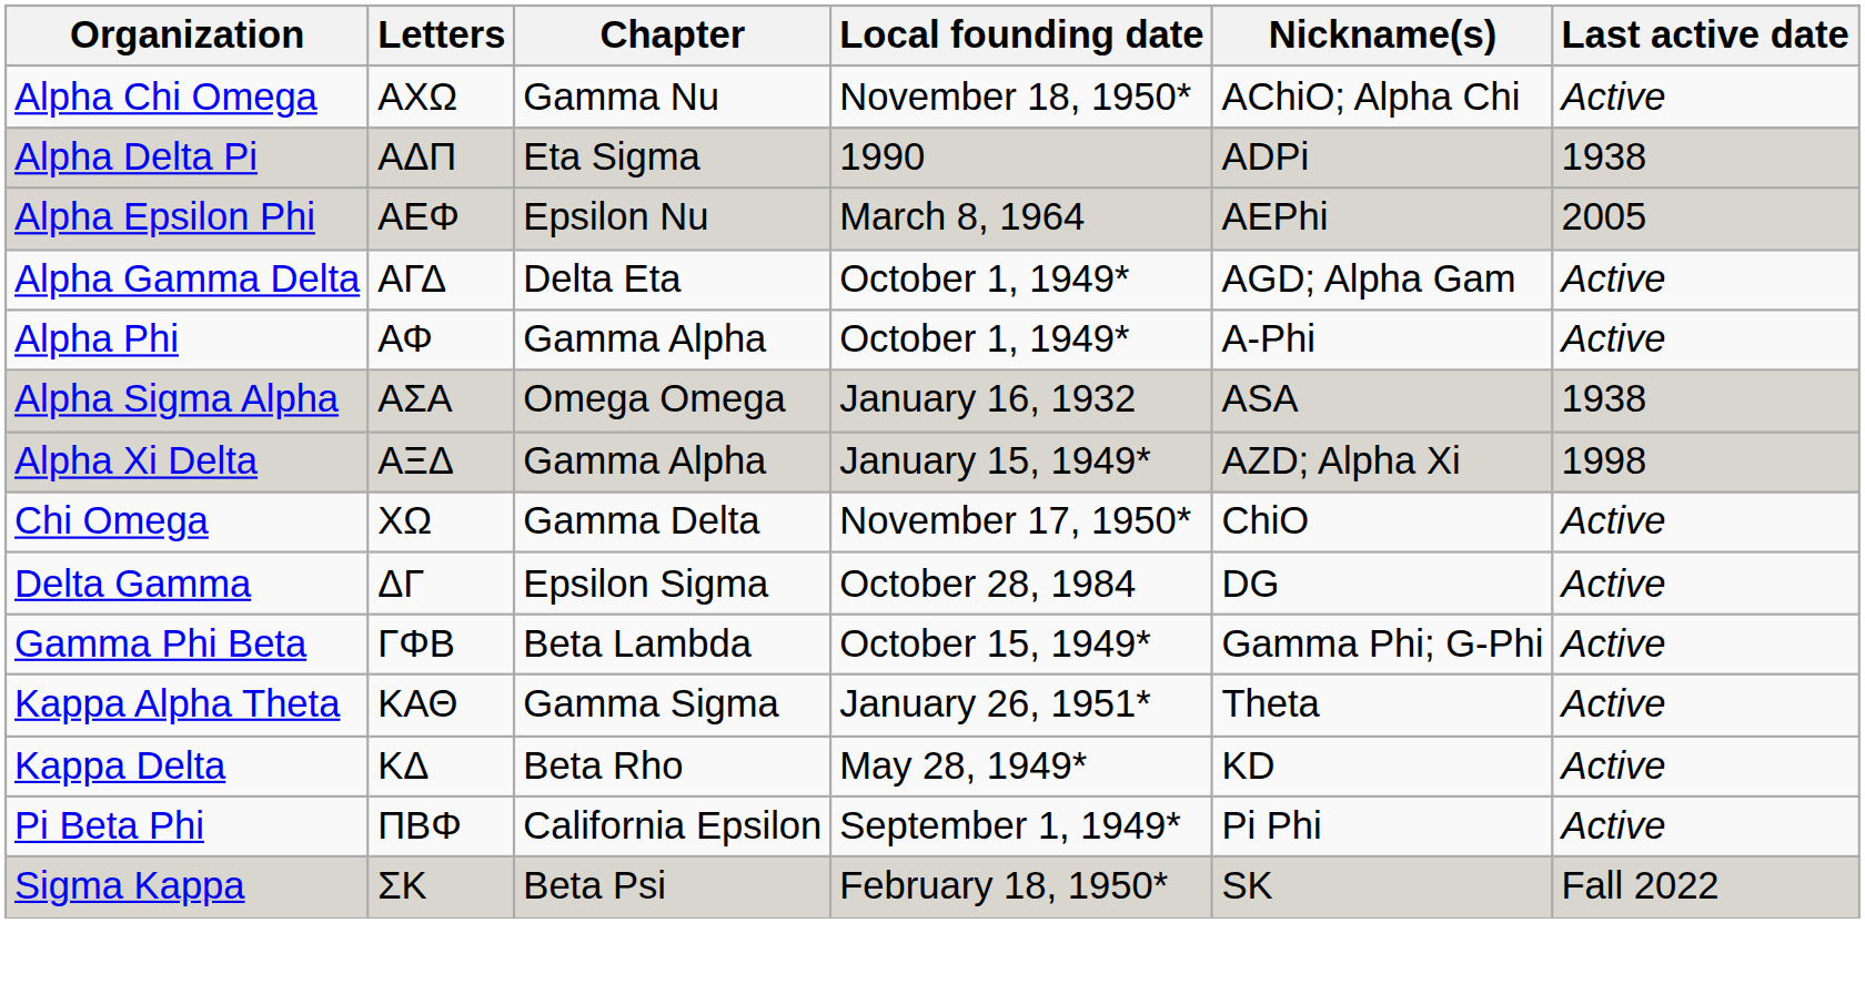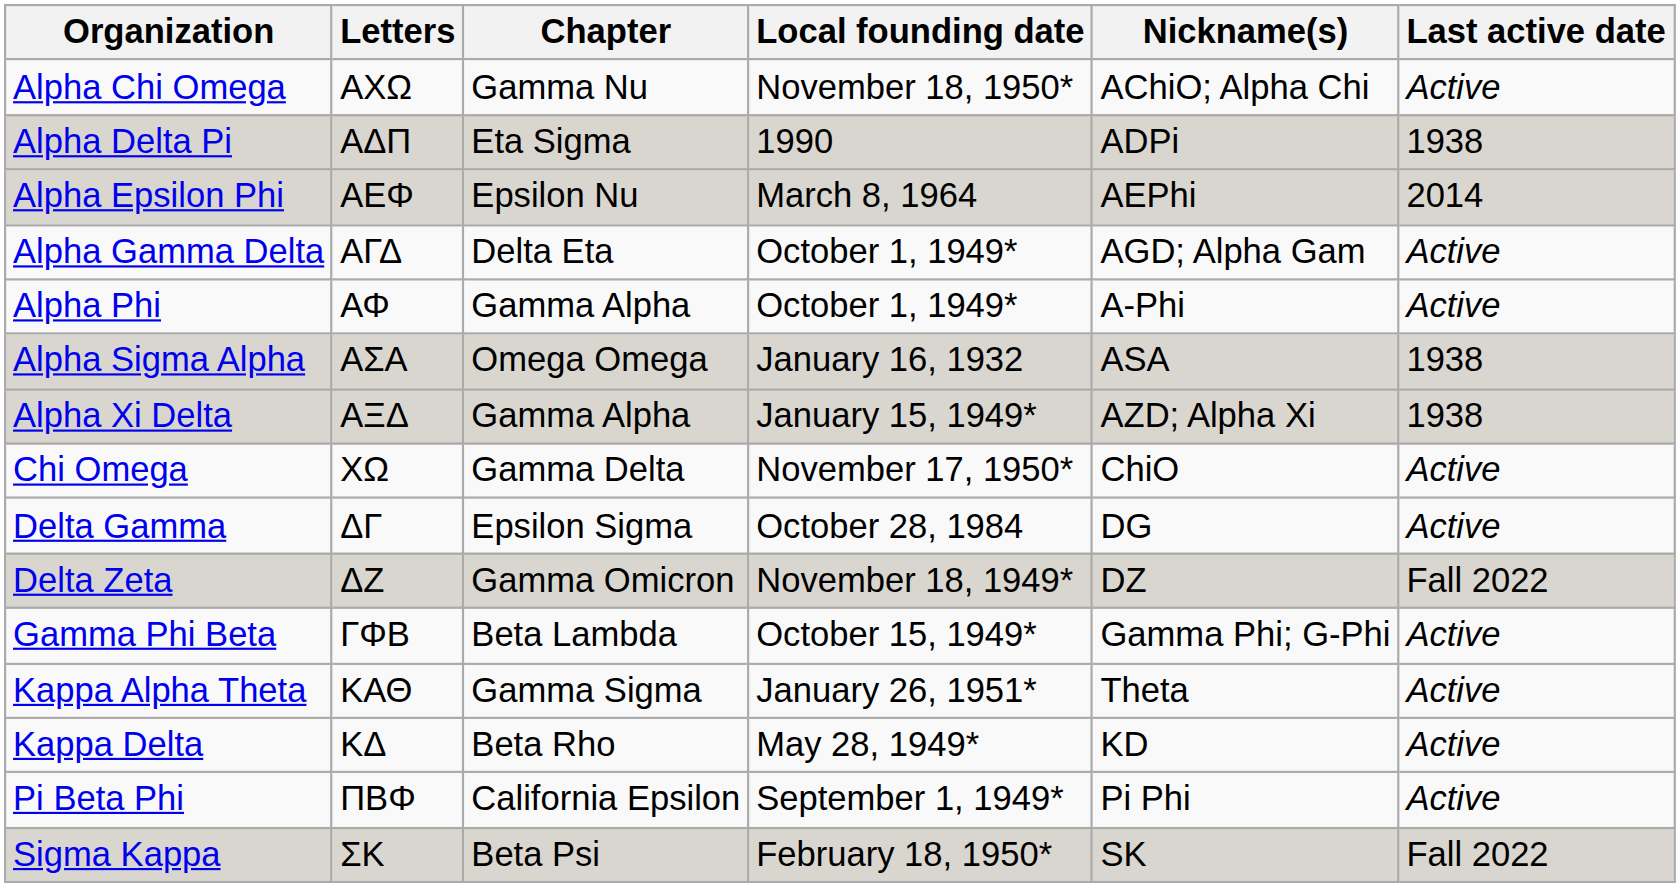Alpha Epsilon Phi | Last active date: 2005 -> 2014
Alpha Xi Delta | Last active date: 1998 -> 1938
+ row: Delta Zeta | ΔΖ | Gamma Omicron | November 18, 1949* | DZ | Fall 2022
